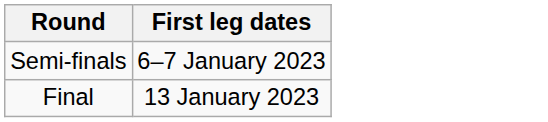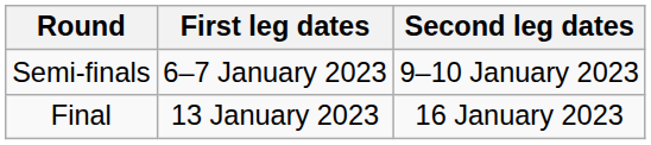+ column: Second leg dates | 9–10 January 2023 | 16 January 2023
